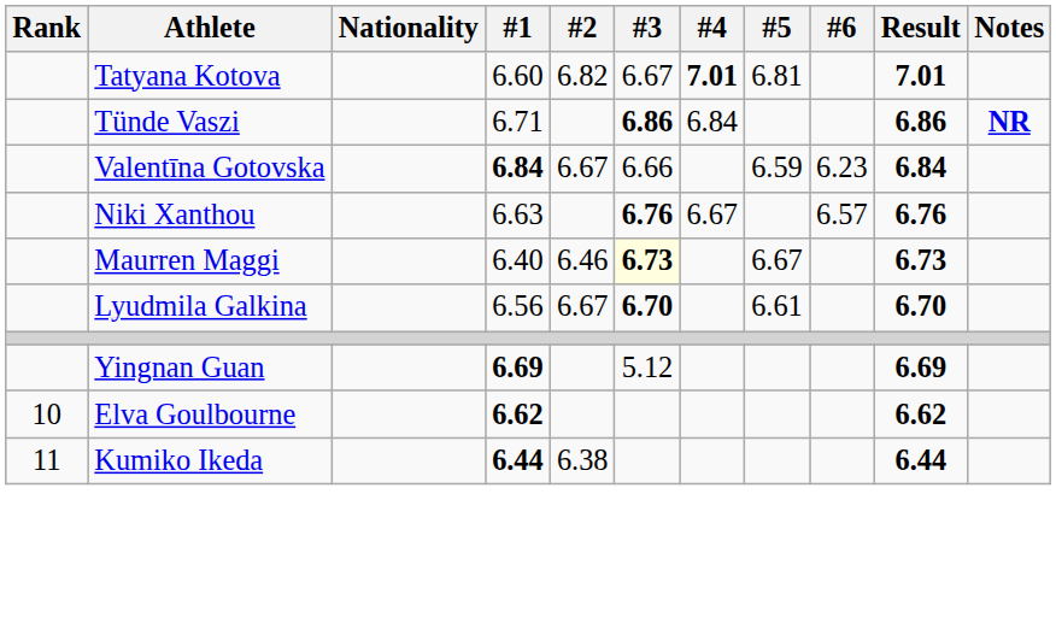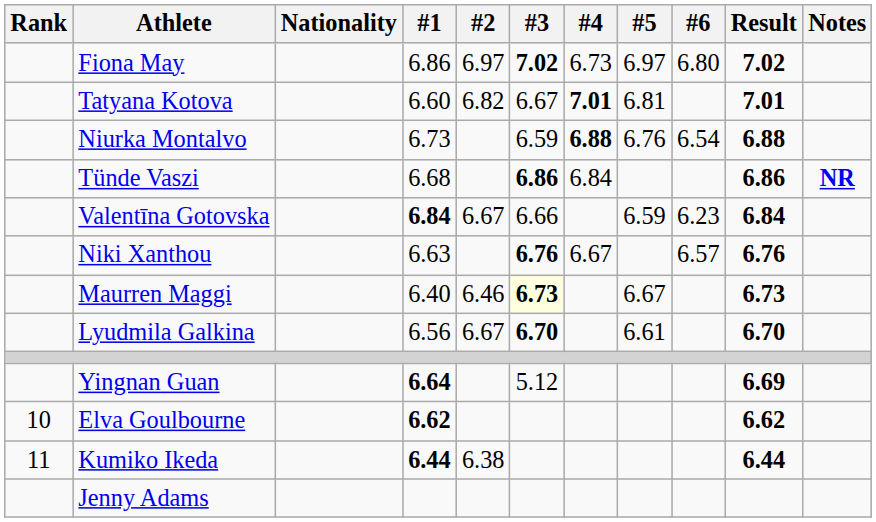+ row: Fiona May | 6.86 | 6.97 | 7.02 | 6.73 | 6.97 | 6.80 | 7.02
+ row: Niurka Montalvo | 6.73 | 6.59 | 6.88 | 6.76 | 6.54 | 6.88
Tünde Vaszi | #1: 6.71 -> 6.68
Yingnan Guan | #1: 6.69 -> 6.64
+ row: Jenny Adams
